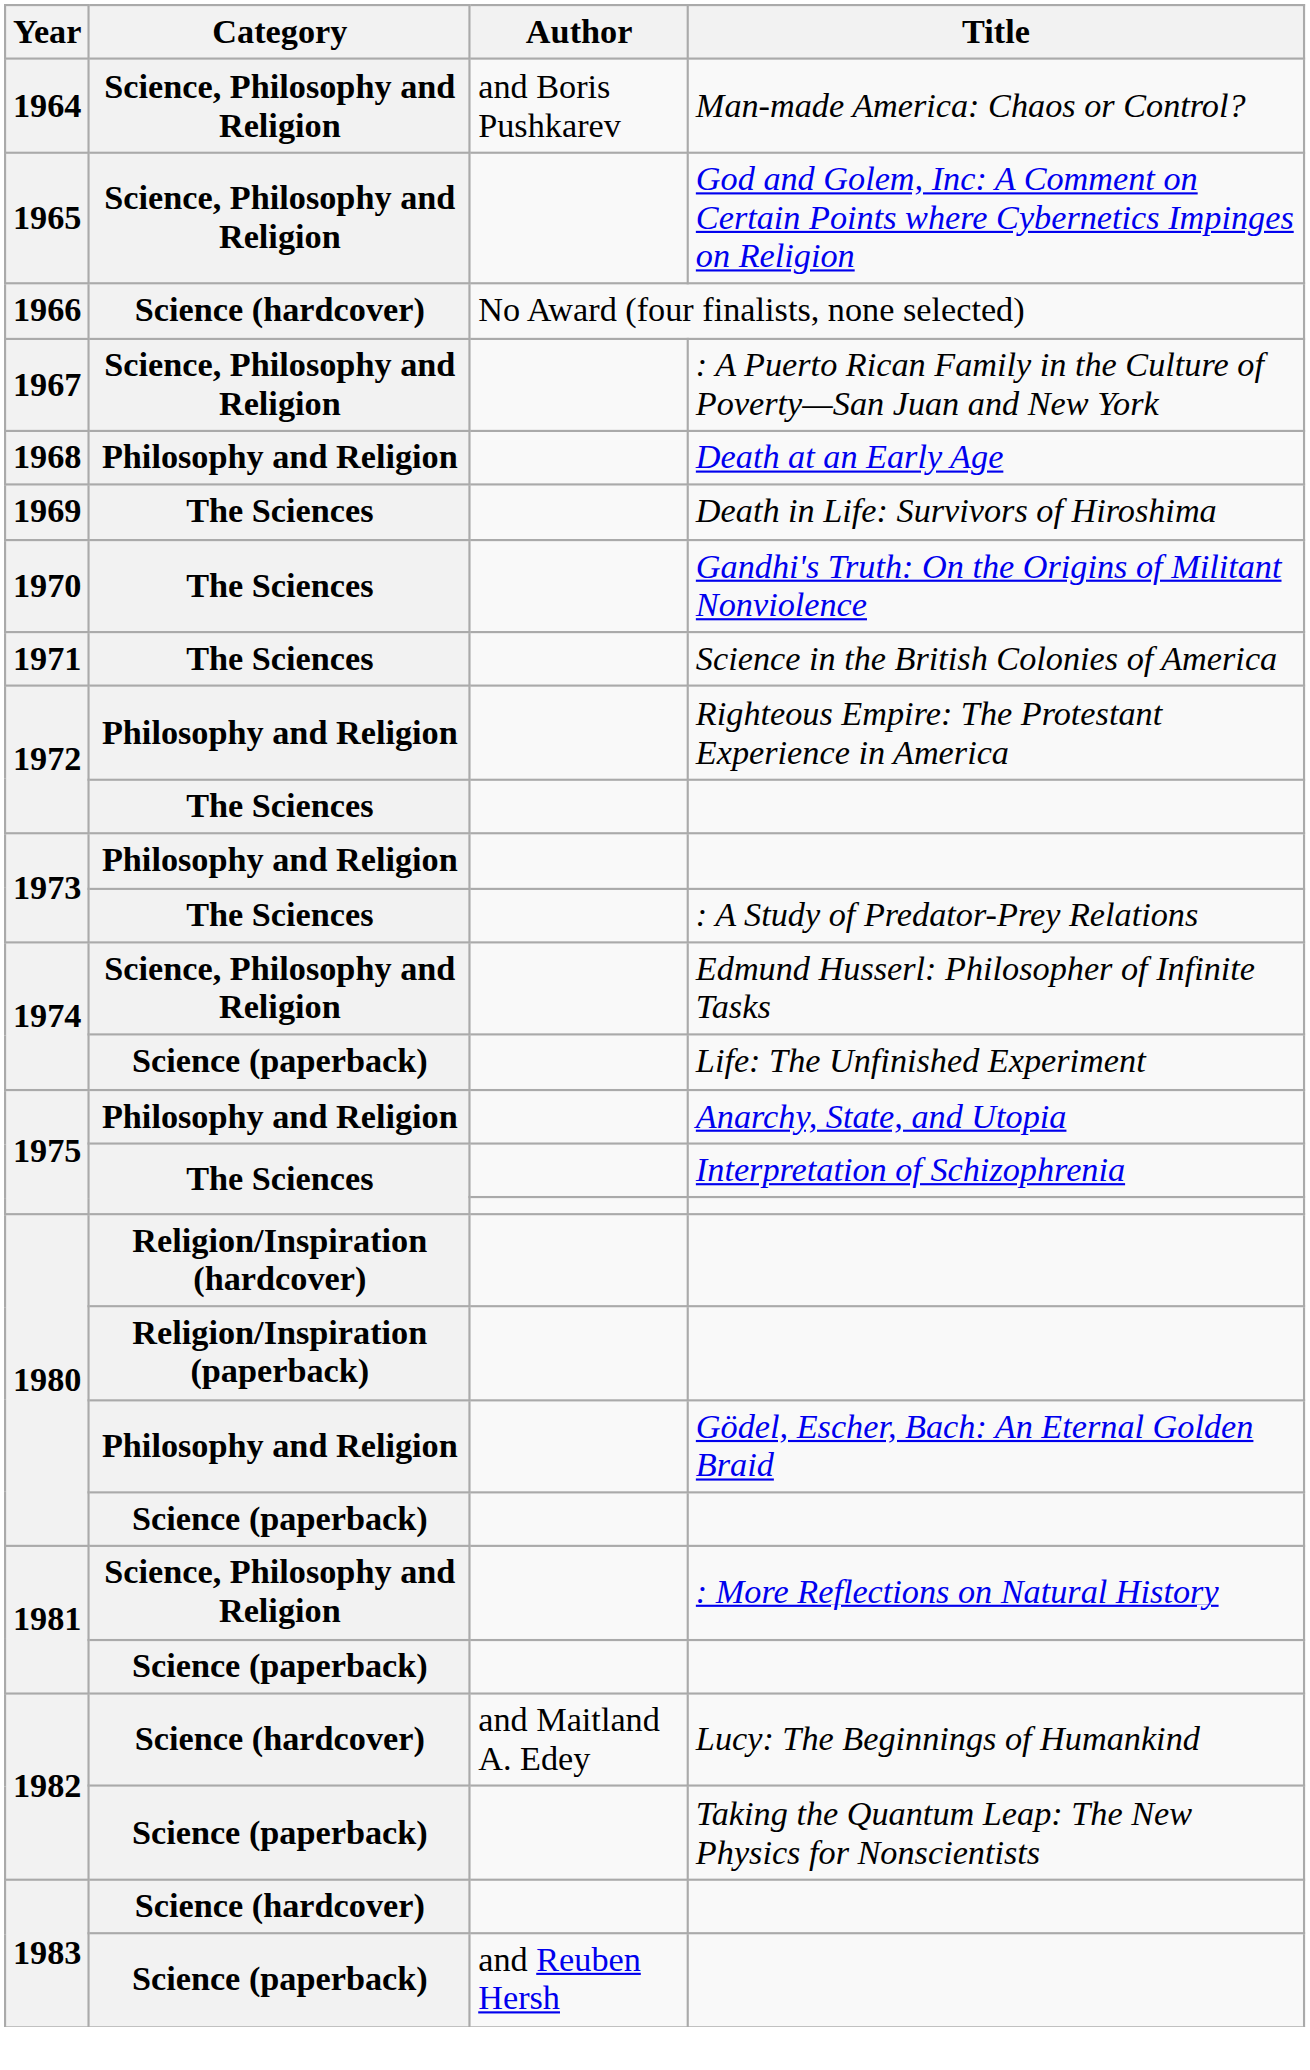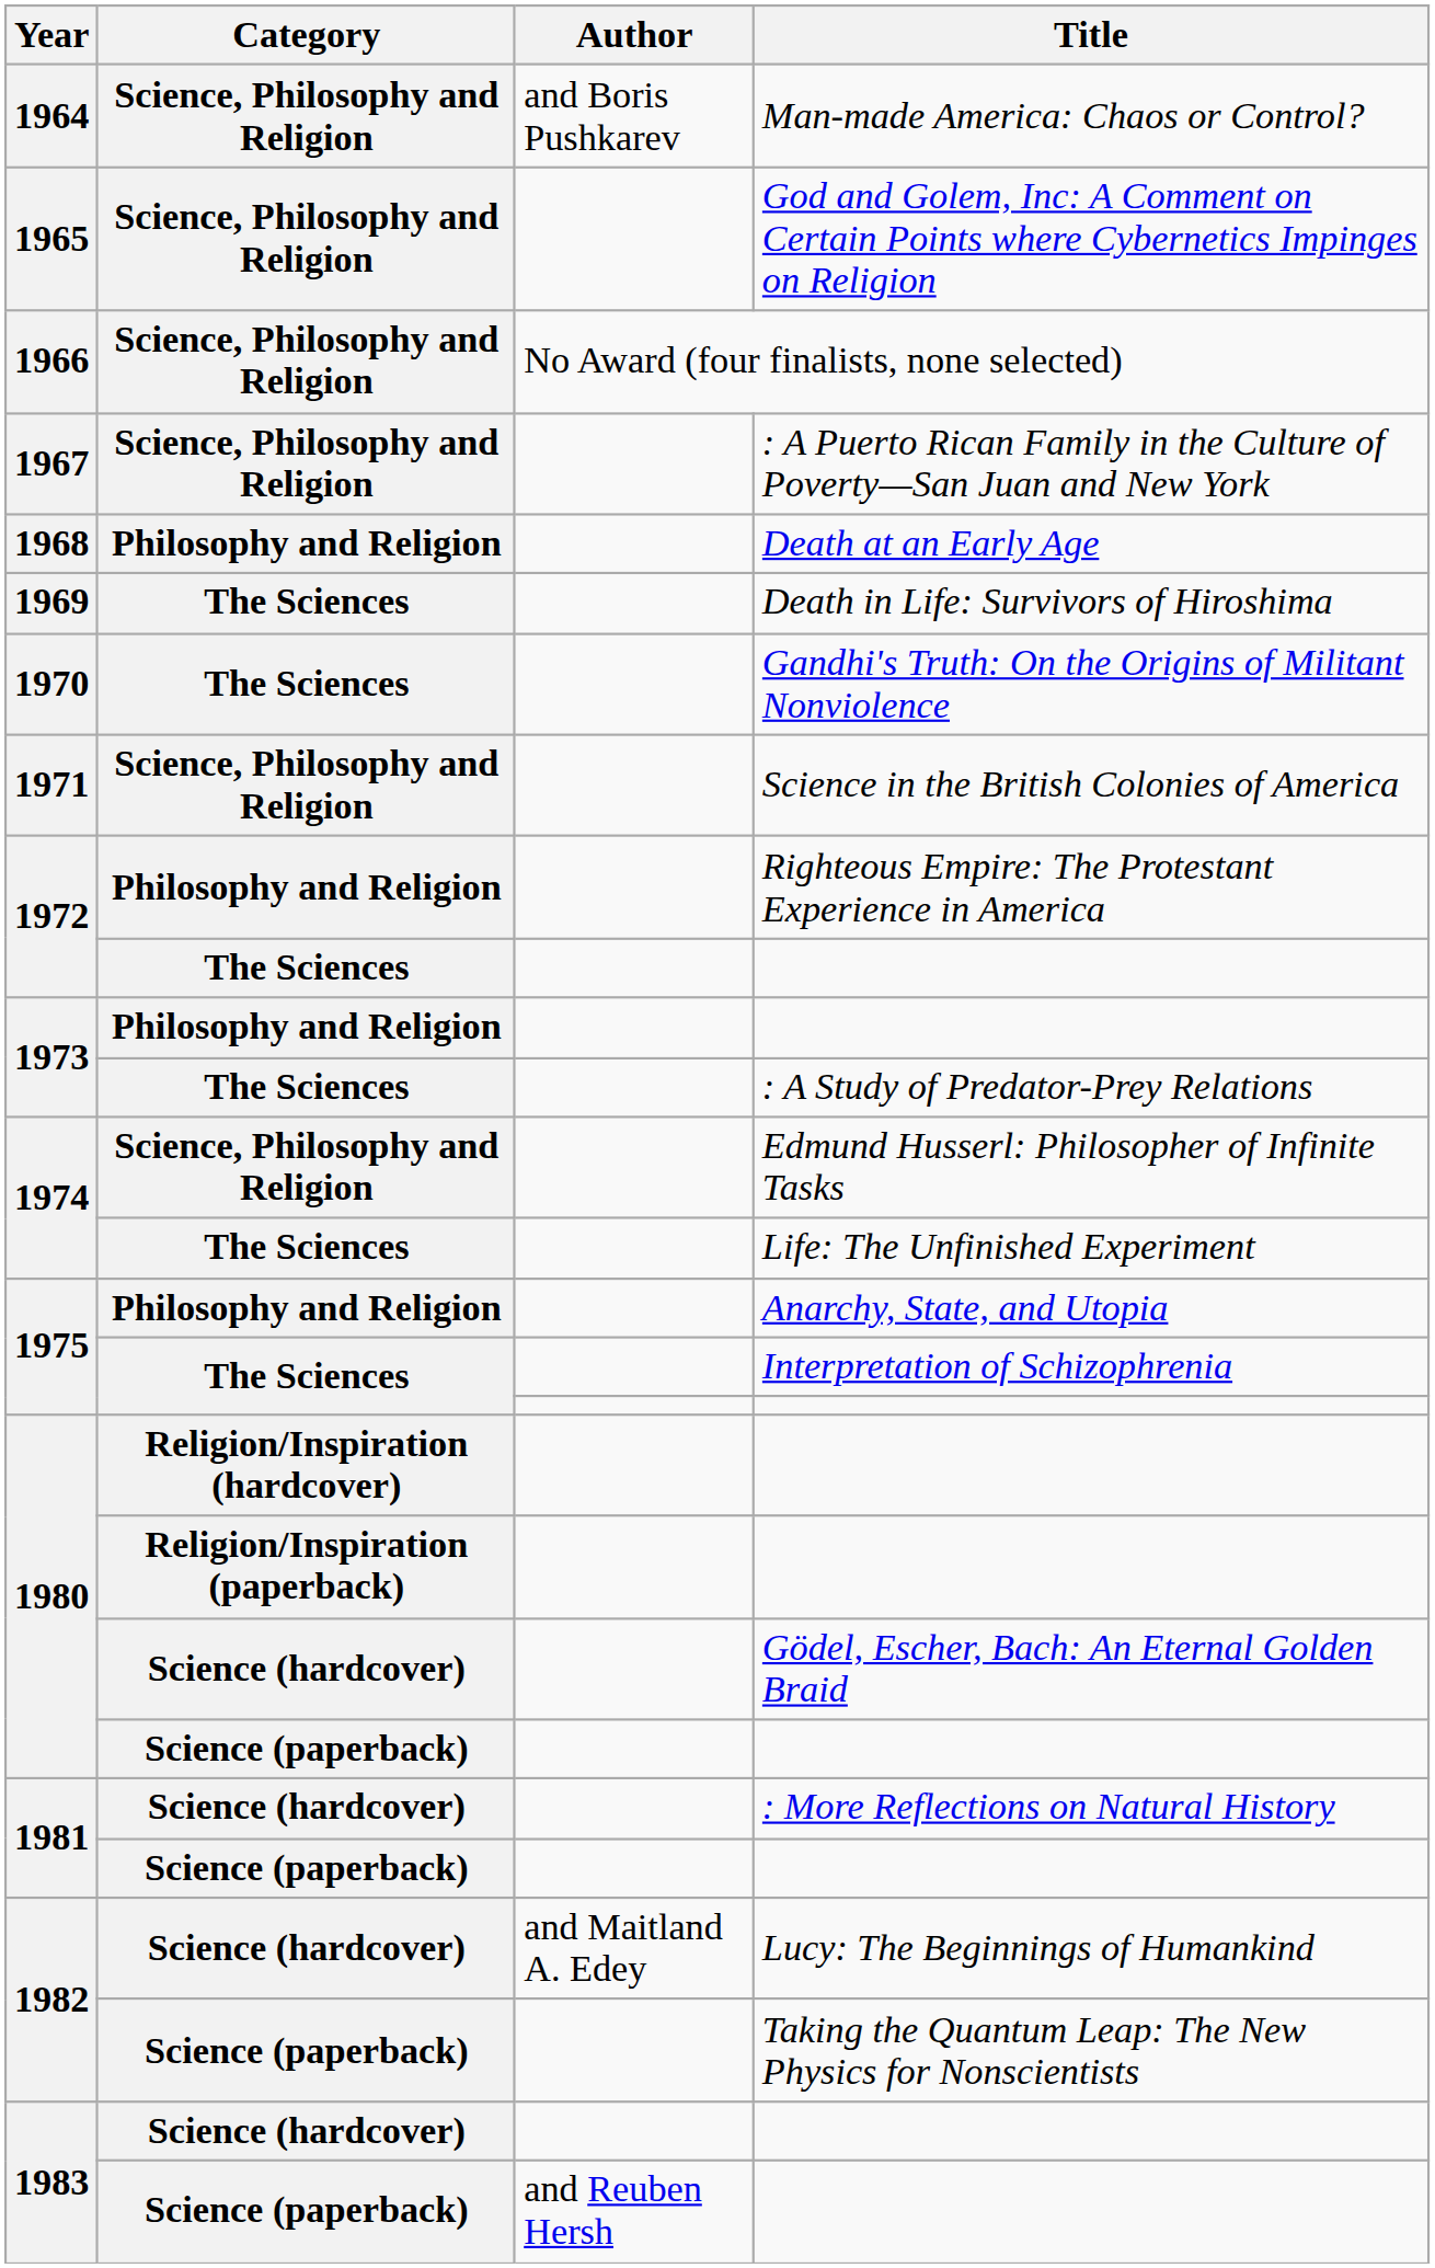No Award (four finalists, none selected) | Category: Science (hardcover) -> Science, Philosophy and Religion
Science in the British Colonies of America | Category: The Sciences -> Science, Philosophy and Religion
Life: The Unfinished Experiment | Category: Science (paperback) -> The Sciences
Gödel, Escher, Bach: An Eternal Golden Braid | Category: Philosophy and Religion -> Science (hardcover)
: More Reflections on Natural History | Category: Science, Philosophy and Religion -> Science (hardcover)
